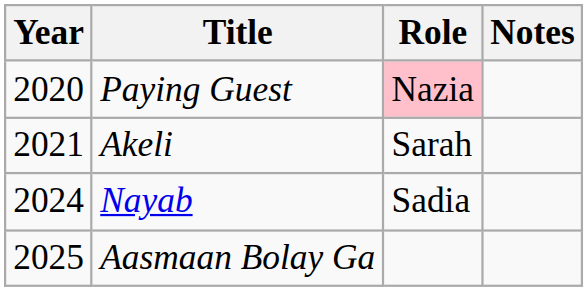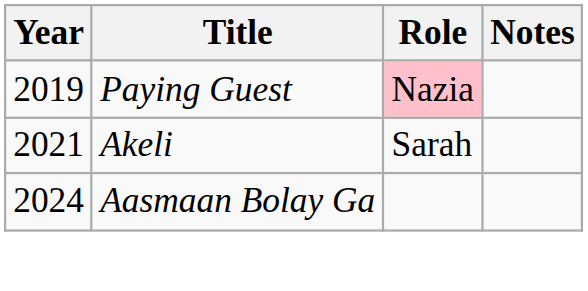Paying Guest | Year: 2020 -> 2019
- row: 2024 | Nayab | Sadia
Aasmaan Bolay Ga | Year: 2025 -> 2024
